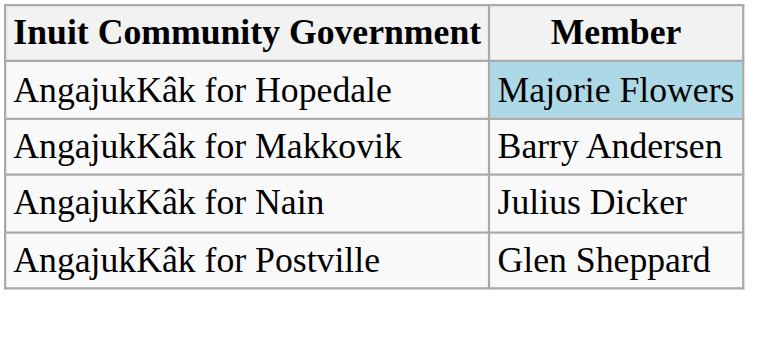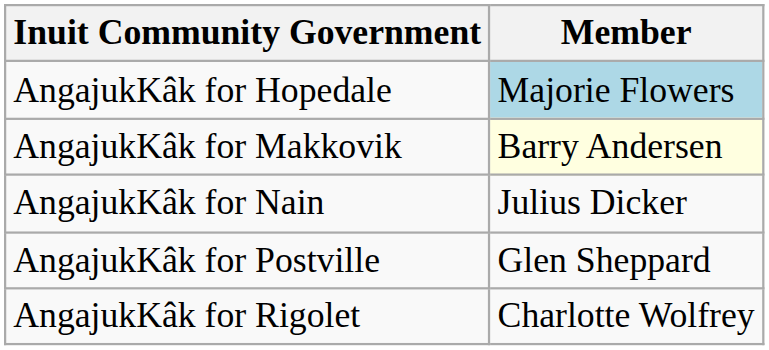AngajukKâk for Makkovik | Member: no background -> lightyellow background
+ row: AngajukKâk for Rigolet | Charlotte Wolfrey
